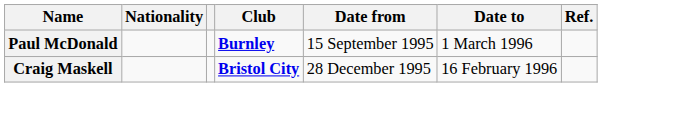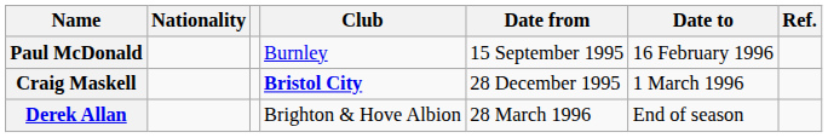Paul McDonald | Club: bold -> normal
Paul McDonald | Date to: 1 March 1996 -> 16 February 1996
Craig Maskell | Date to: 16 February 1996 -> 1 March 1996
+ row: Derek Allan | Brighton & Hove Albion | 28 March 1996 | End of season
